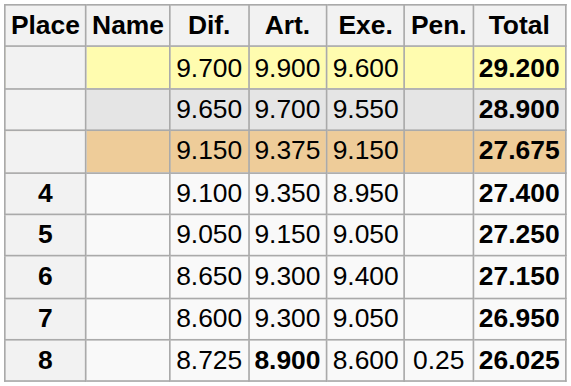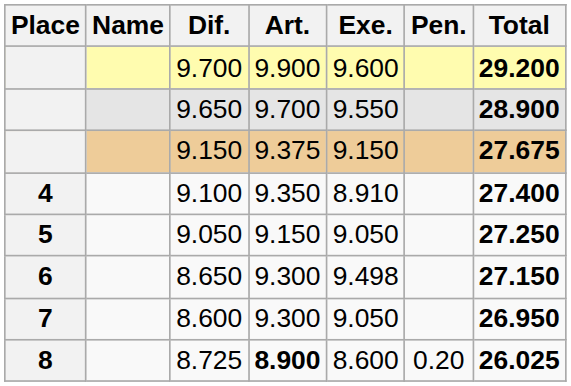9.100 | Exe.: 8.950 -> 8.910
8.650 | Exe.: 9.400 -> 9.498
8.725 | Pen.: 0.25 -> 0.20
